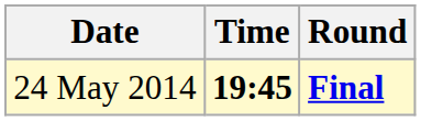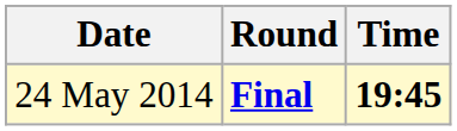columns swapped: Time <-> Round
